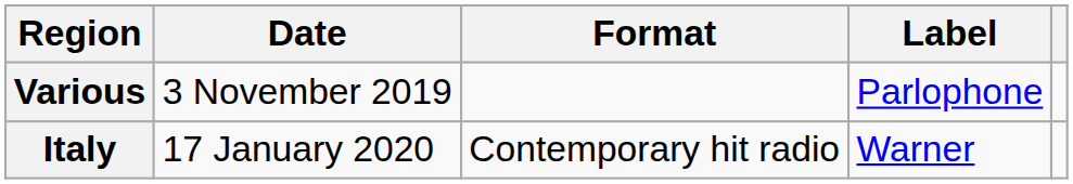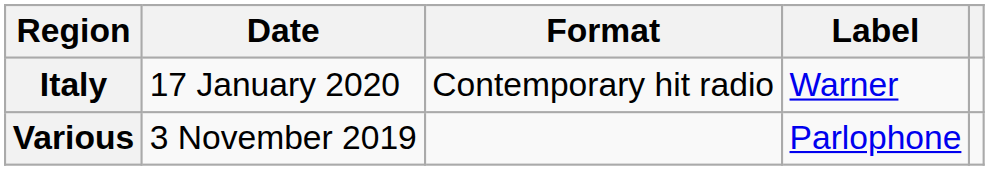rows swapped: Various <-> Italy
